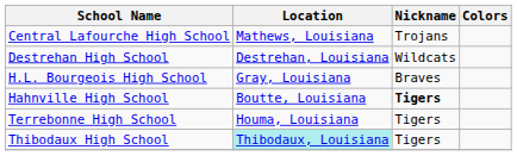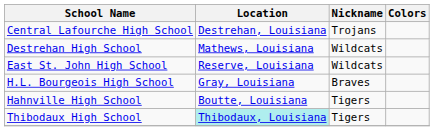Central Lafourche High School | Location: Mathews, Louisiana -> Destrehan, Louisiana
Destrehan High School | Location: Destrehan, Louisiana -> Mathews, Louisiana
+ row: East St. John High School | Reserve, Louisiana | Wildcats
Hahnville High School | Nickname: bold -> normal
- row: Terrebonne High School | Houma, Louisiana | Tigers
